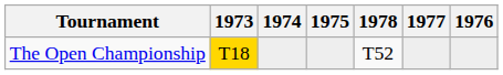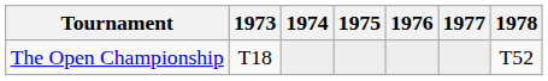columns swapped: 1976 <-> 1978
The Open Championship | 1973: gold background -> no background
